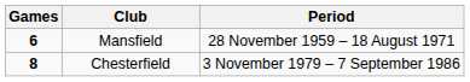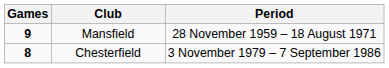Mansfield | Games: 6 -> 9
